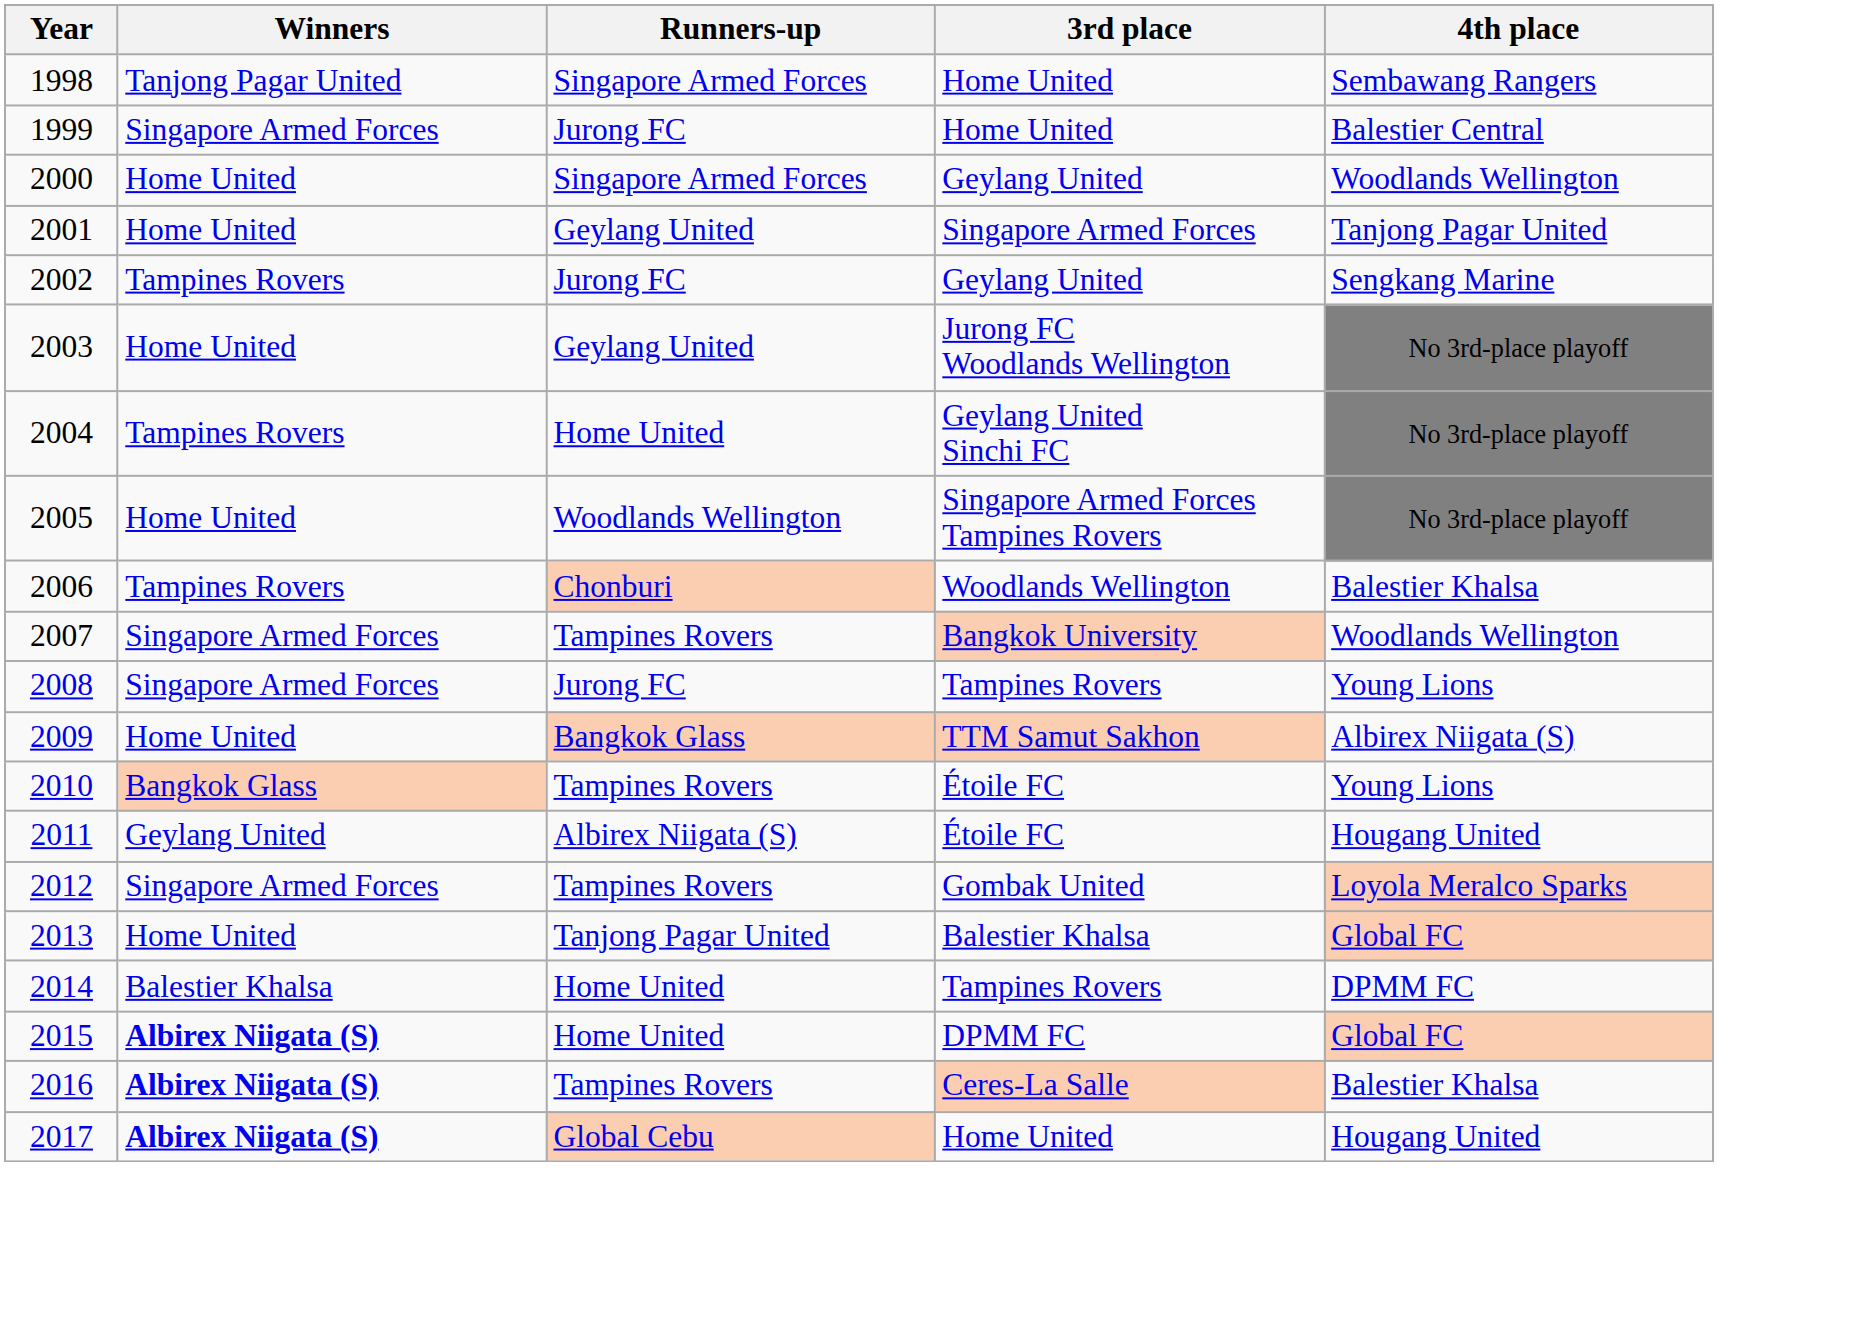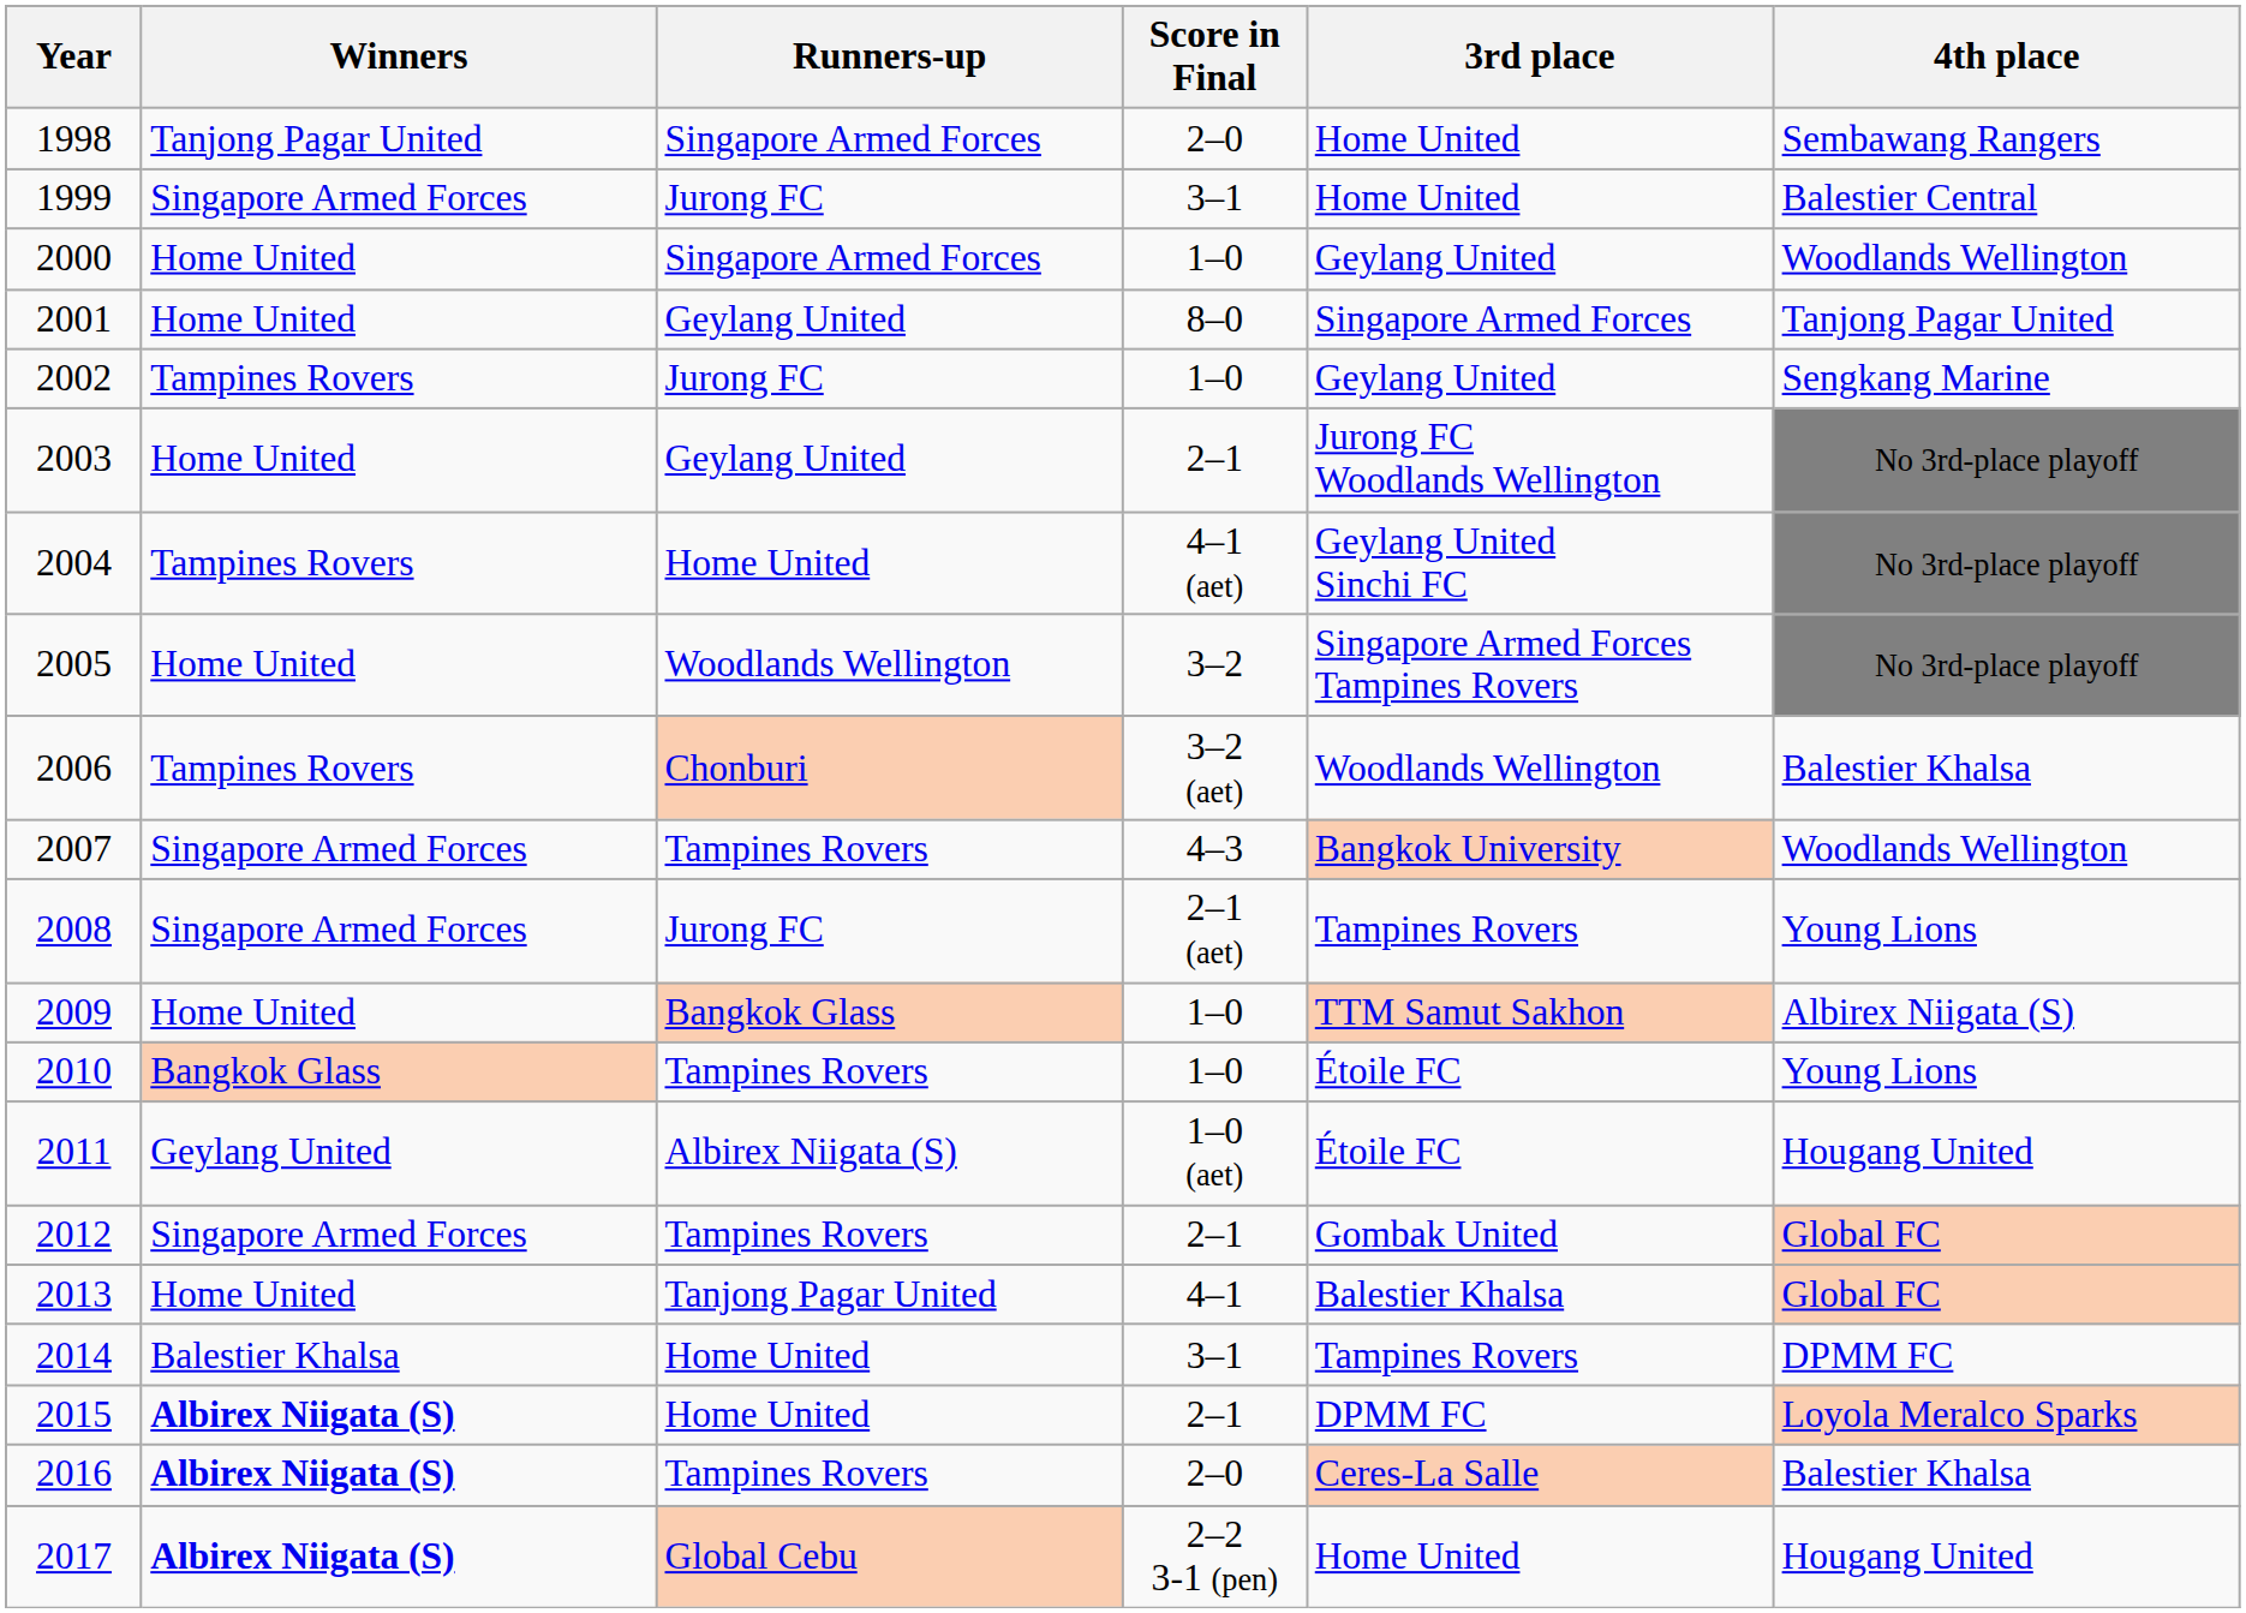+ column: Score in Final | 2–0 | 3–1 | 1–0 | 8–0 | 1–0 | 2–1 | 4–1 (aet) | 3–2 | 3–2 (aet) | 4–3 | 2–1 (aet) | 1–0 | 1–0 | 1–0 (aet) | 2–1 | 4–1 | 3–1 | 2–1 | 2–0 | 2–2 3-1 (pen)
2012 | 4th place: Loyola Meralco Sparks -> Global FC
2015 | 4th place: Global FC -> Loyola Meralco Sparks
